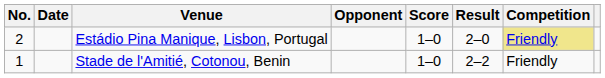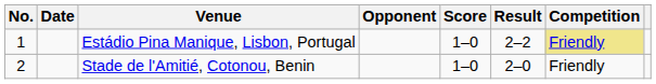Estádio Pina Manique, Lisbon, Portugal | No.: 2 -> 1
Estádio Pina Manique, Lisbon, Portugal | Result: 2–0 -> 2–2
Stade de l'Amitié, Cotonou, Benin | No.: 1 -> 2
Stade de l'Amitié, Cotonou, Benin | Result: 2–2 -> 2–0
